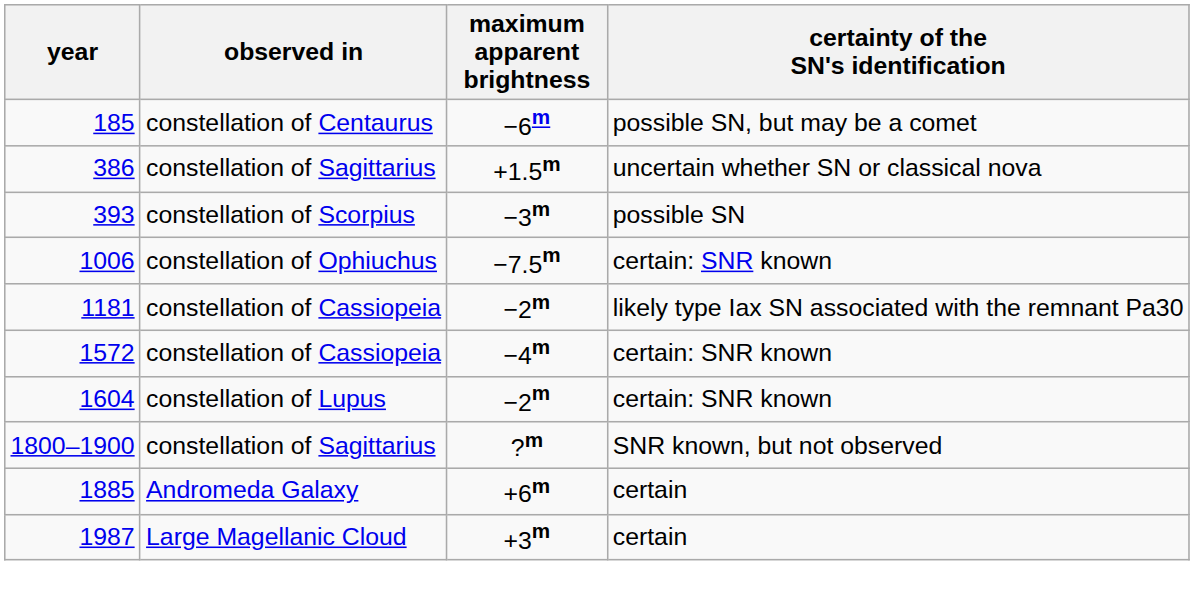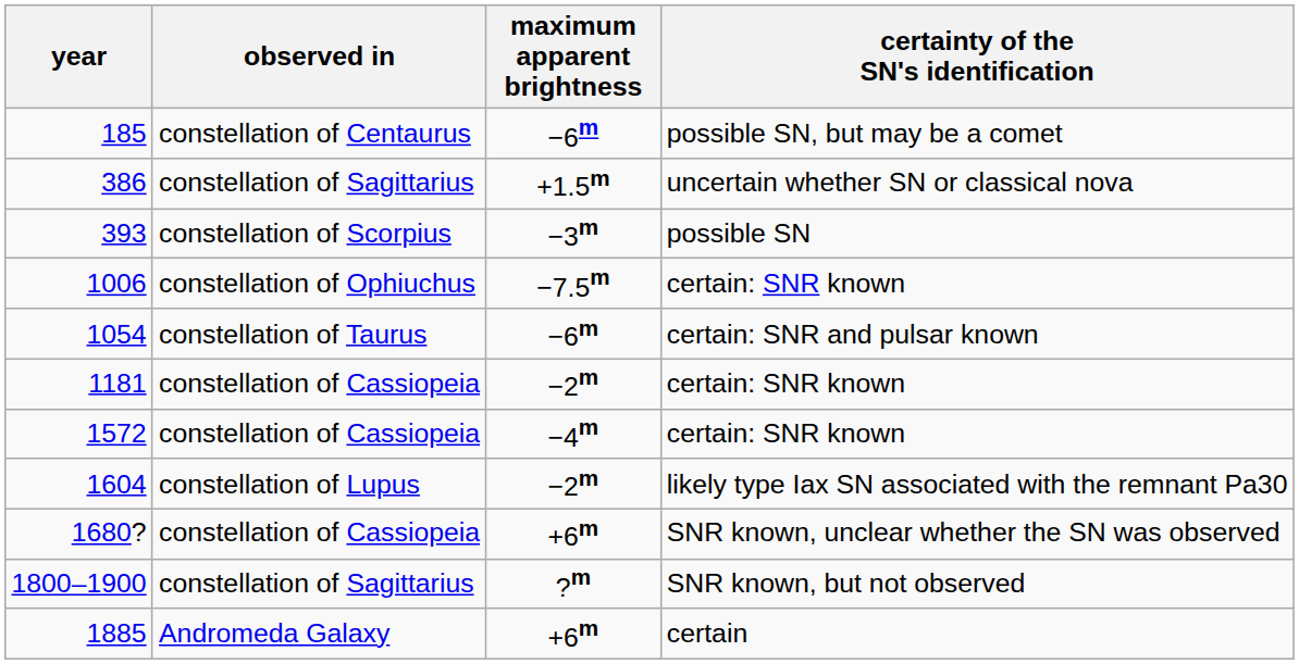+ row: 1054 | constellation of Taurus | −6m | certain: SNR and pulsar known
1181 | certainty of the SN's identification: likely type Iax SN associated with the remnant Pa30 -> certain: SNR known
1604 | certainty of the SN's identification: certain: SNR known -> likely type Iax SN associated with the remnant Pa30
+ row: 1680? | constellation of Cassiopeia | +6m | SNR known, unclear whether the SN was observed
- row: 1987 | Large Magellanic Cloud | +3m | certain
